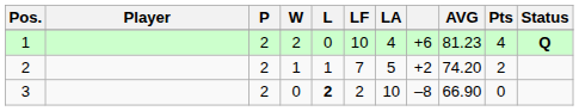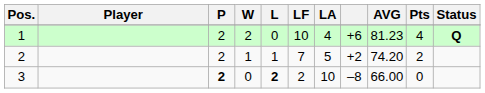3 | P: normal -> bold
3 | AVG: 66.90 -> 66.00
